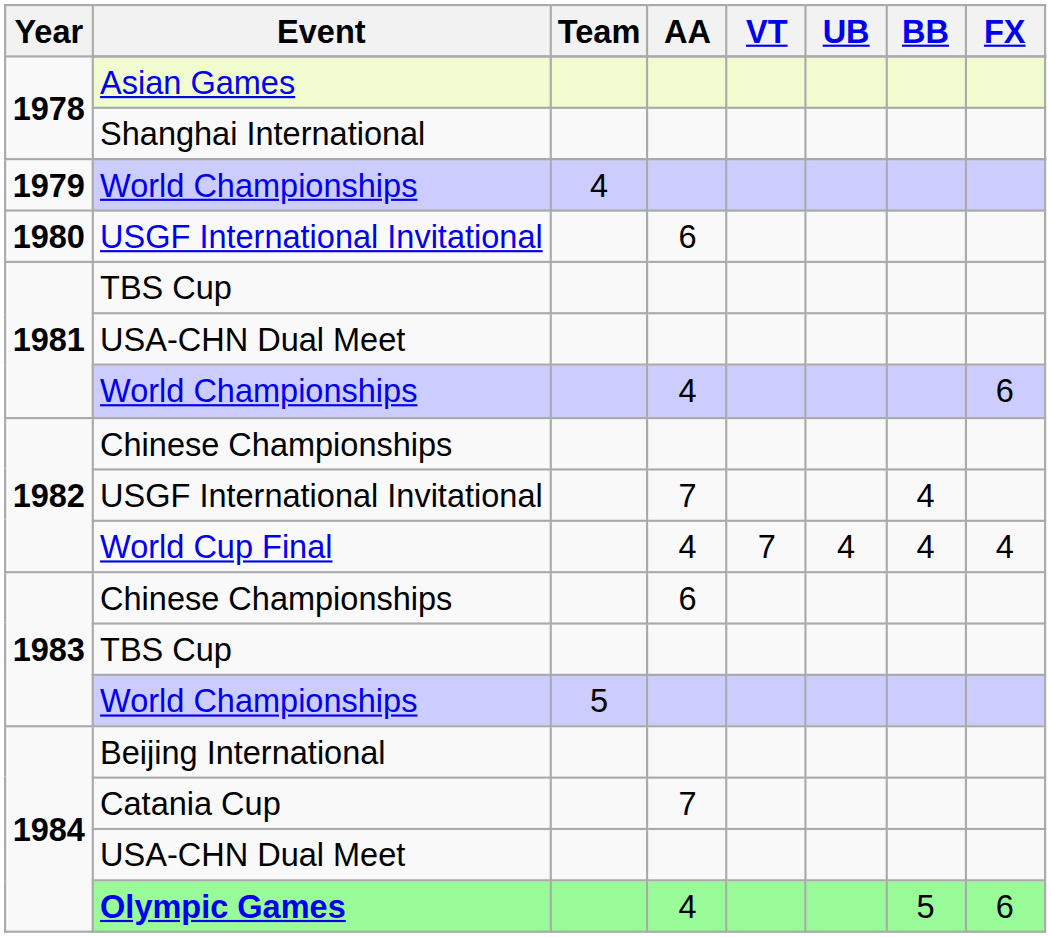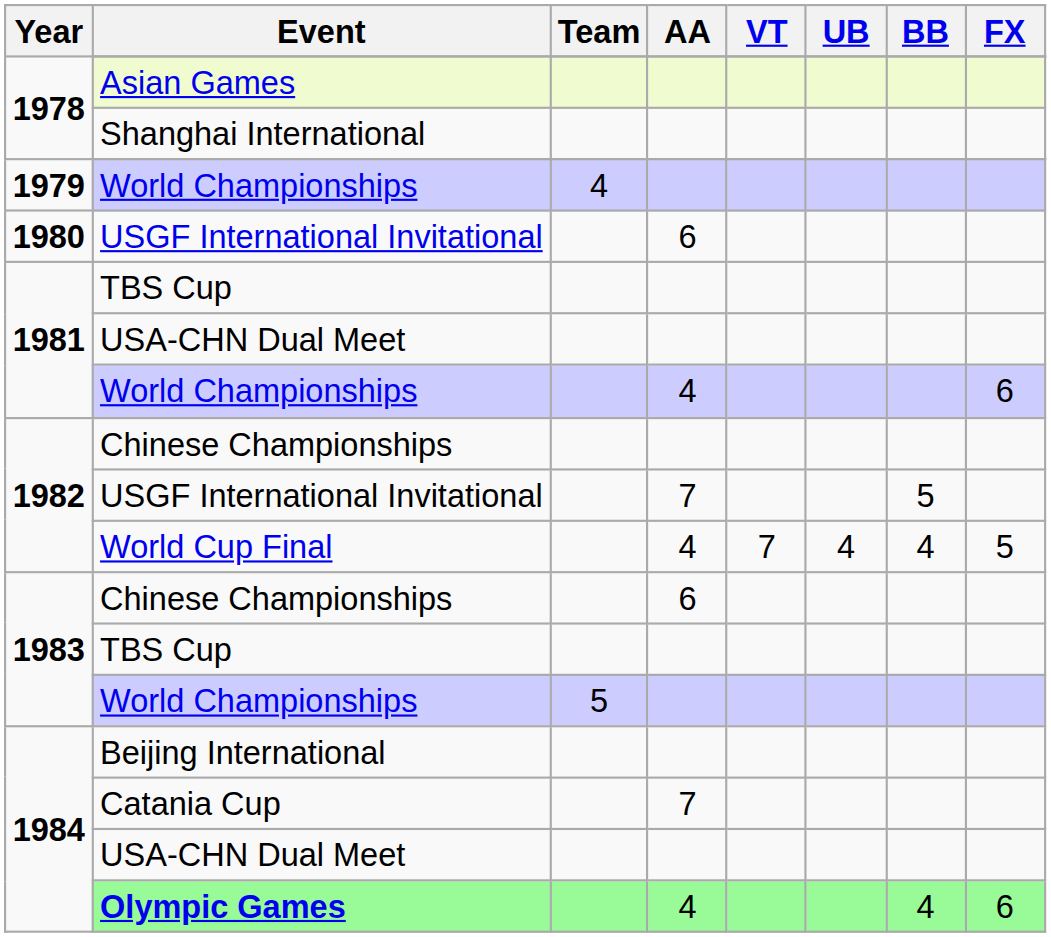1982 / USGF International Invitational | BB: 4 -> 5
World Cup Final | FX: 4 -> 5
Olympic Games | BB: 5 -> 4
